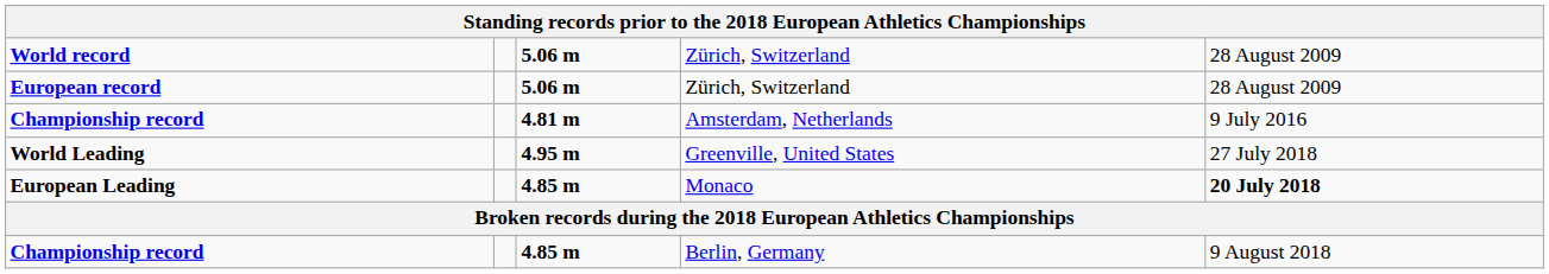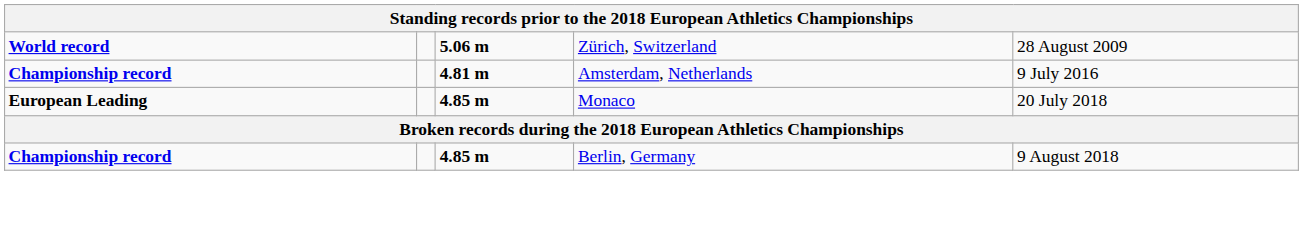- row: European record | 5.06 m | Zürich, Switzerland | 28 August 2009
- row: World Leading | 4.95 m | Greenville, United States | 27 July 2018
European Leading | column 5: bold -> normal
